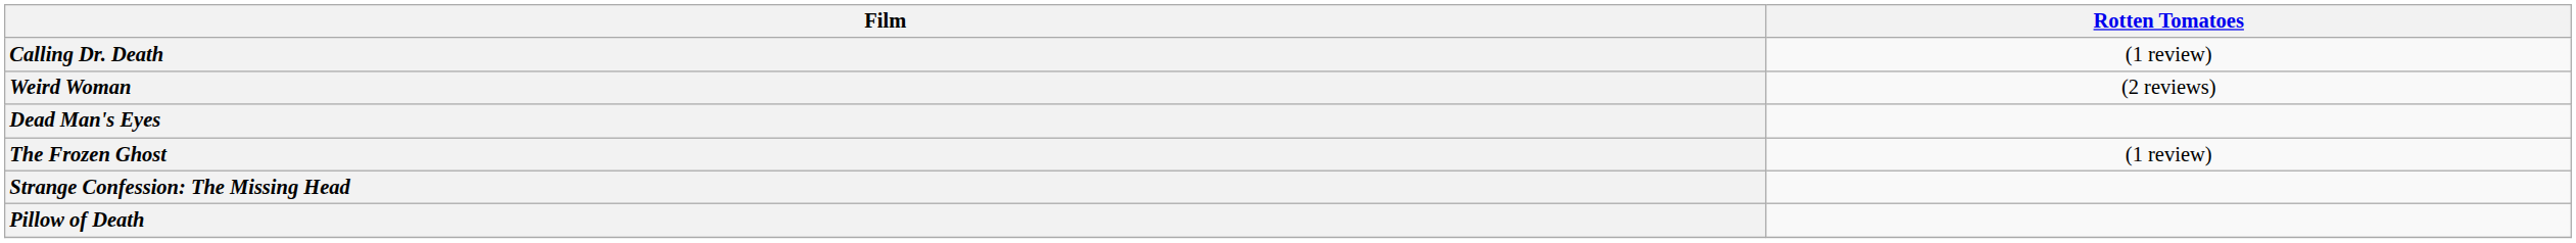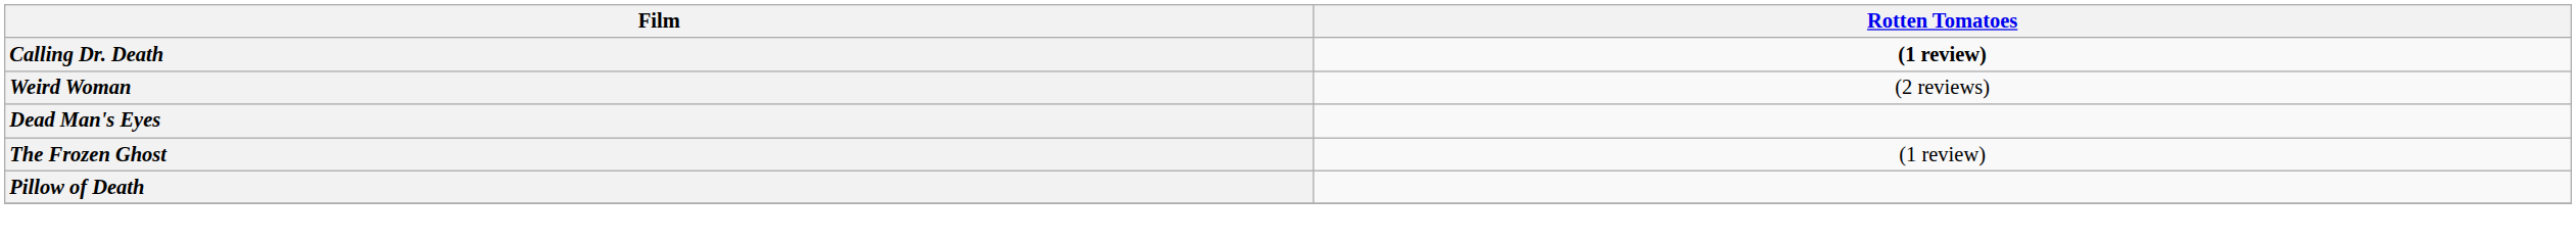Calling Dr. Death | Rotten Tomatoes: normal -> bold
- row: Strange Confession: The Missing Head
